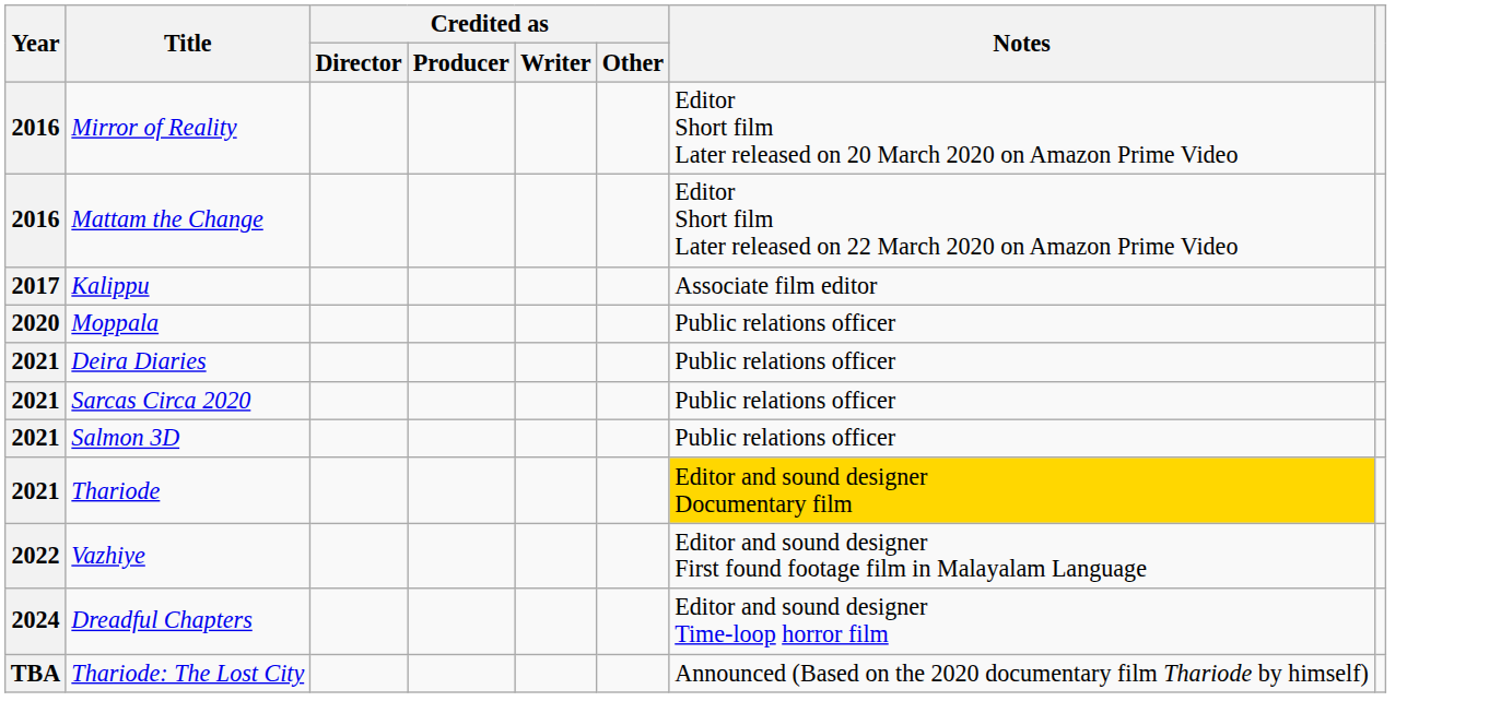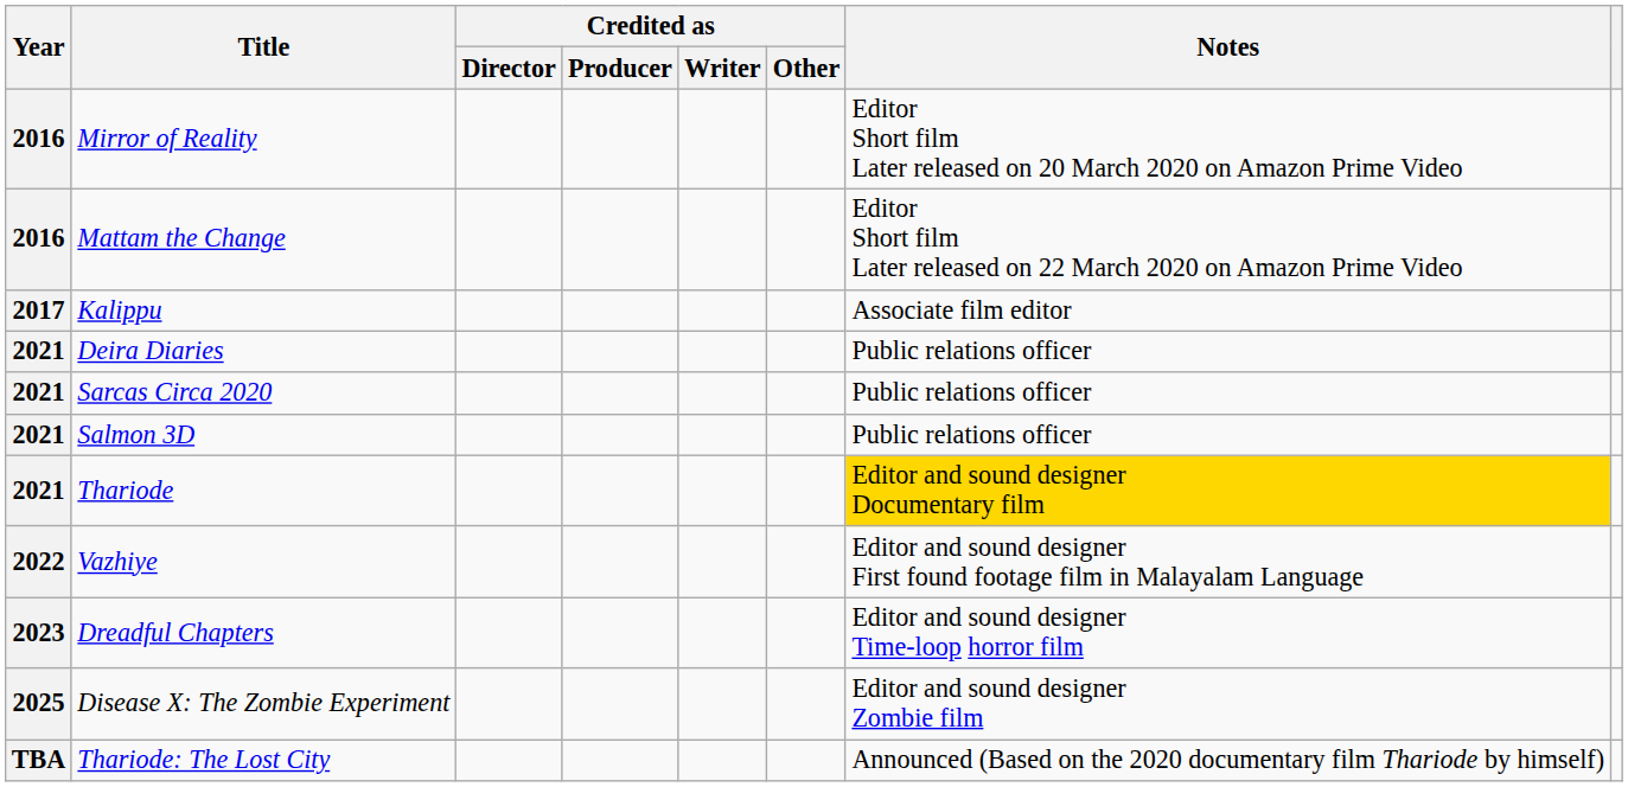- row: 2020 | Moppala | Public relations officer
Dreadful Chapters | Year: 2024 -> 2023
+ row: 2025 | Disease X: The Zombie Experiment | Editor and sound designer Zombie film
